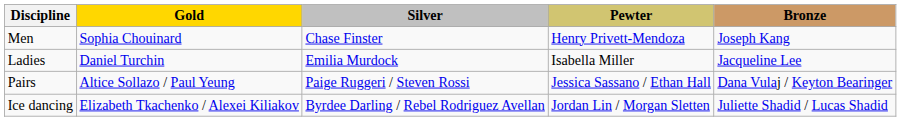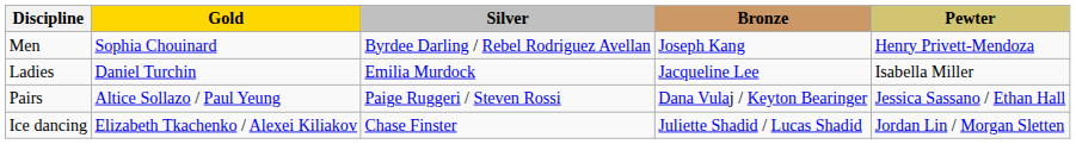columns swapped: Bronze <-> Pewter
Men | Silver: Chase Finster -> Byrdee Darling / Rebel Rodriguez Avellan
Ice dancing | Silver: Byrdee Darling / Rebel Rodriguez Avellan -> Chase Finster
